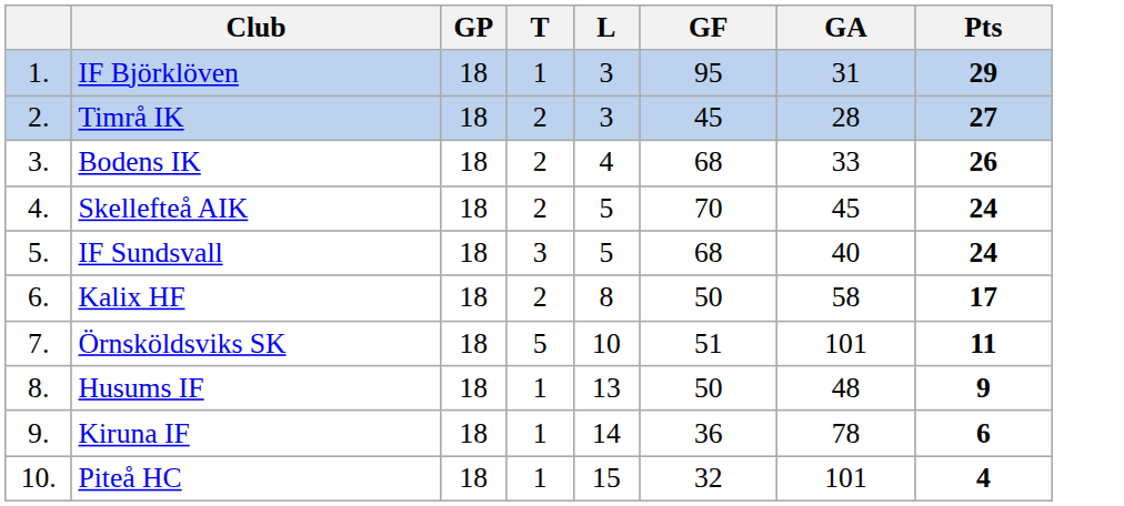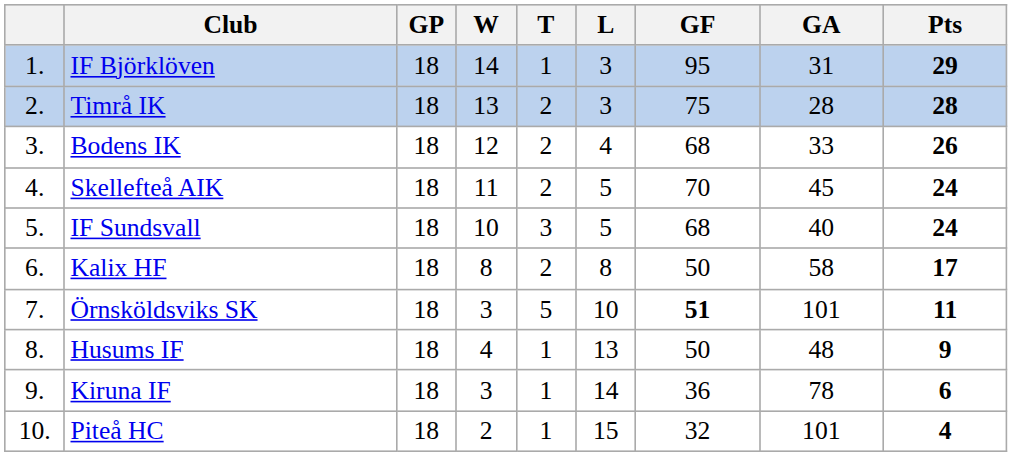+ column: W | 14 | 13 | 12 | 11 | 10 | 8 | 3 | 4 | 3 | 2
Timrå IK | GF: 45 -> 75
Timrå IK | Pts: 27 -> 28
Örnsköldsviks SK | GF: normal -> bold
